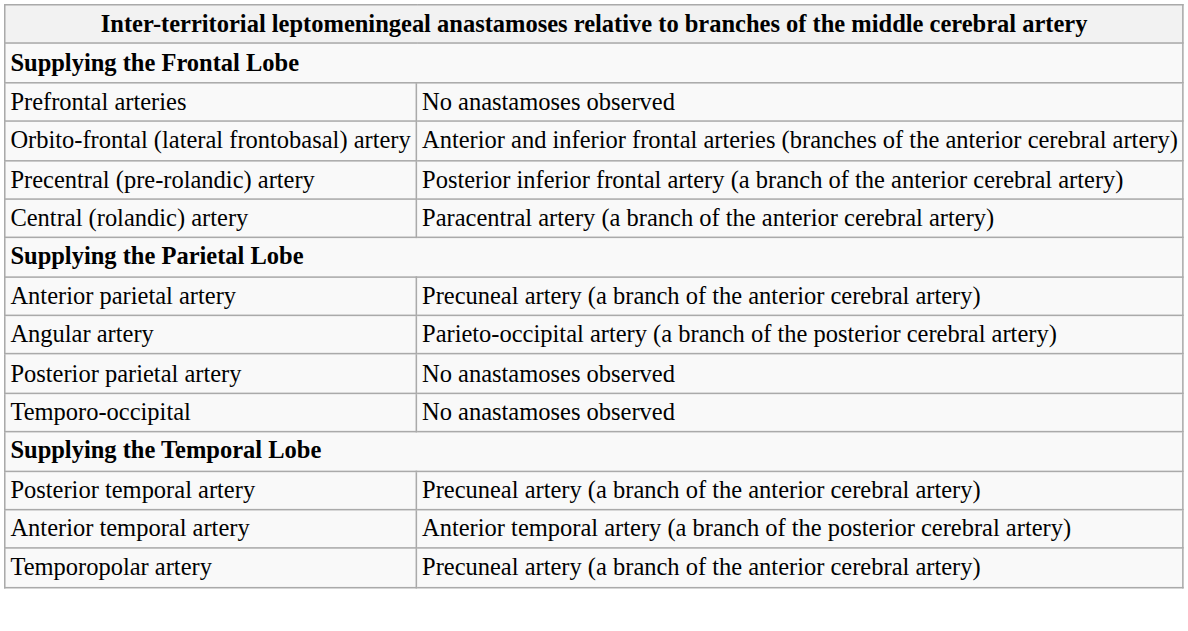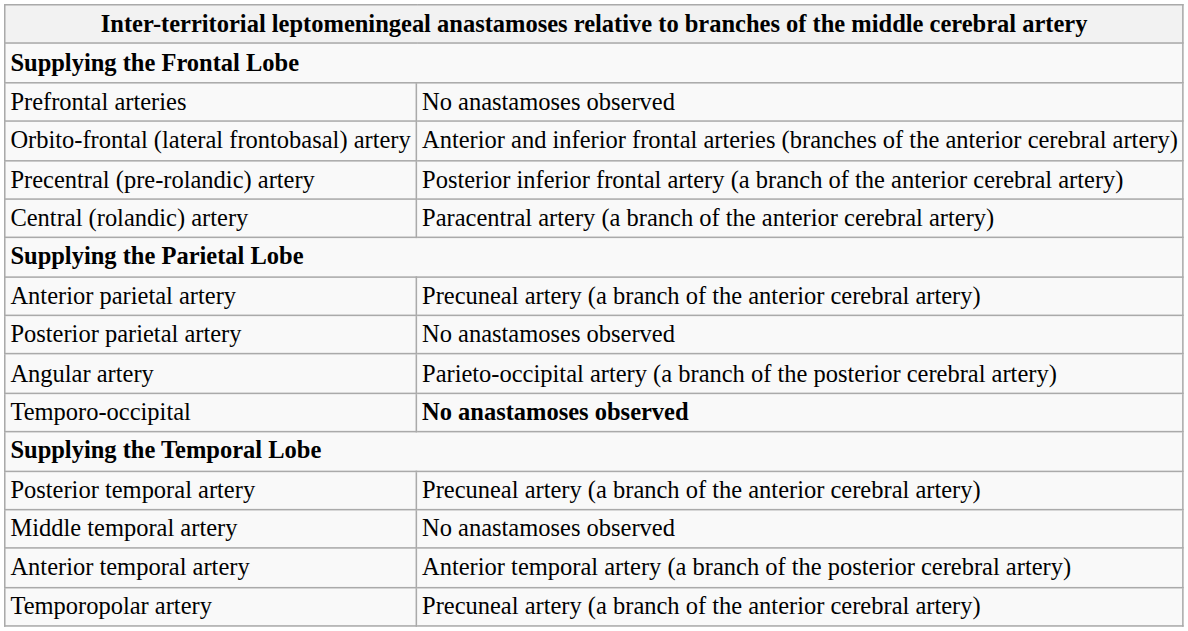rows swapped: Posterior parietal artery <-> Angular artery
Temporo-occipital | column 2: normal -> bold
+ row: Middle temporal artery | No anastamoses observed
